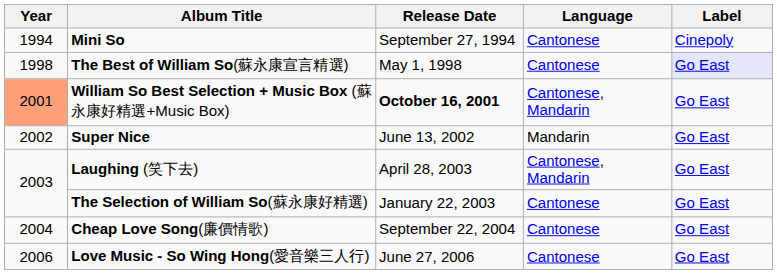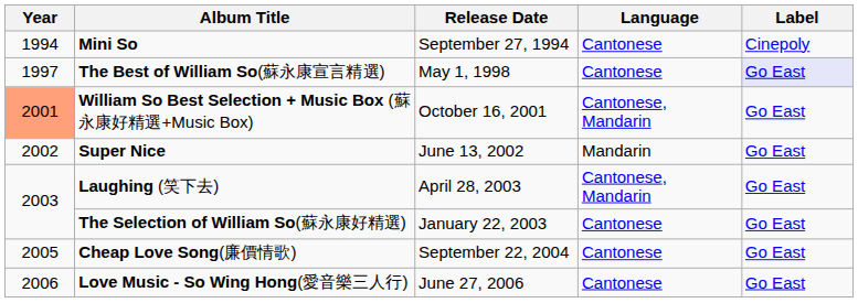The Best of William So(蘇永康宣言精選) | Year: 1998 -> 1997
William So Best Selection + Music Box (蘇永康好精選+Music Box) | Release Date: bold -> normal
Cheap Love Song(廉價情歌) | Year: 2004 -> 2005
